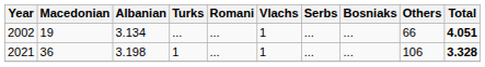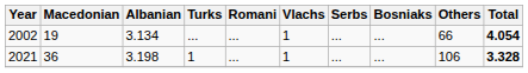2002 | Total: 4.051 -> 4.054
